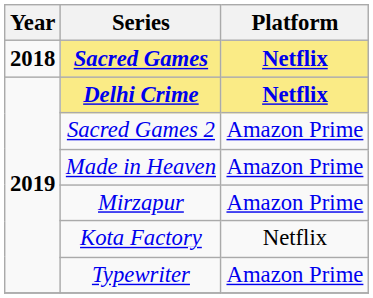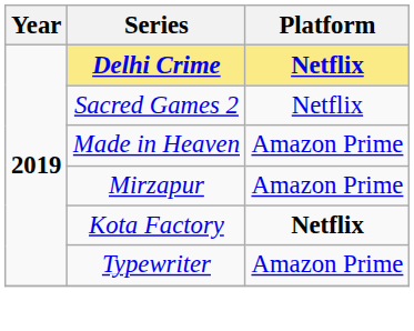- row: 2018 | Sacred Games | Netflix
Sacred Games 2 | Platform: Amazon Prime -> Netflix
Kota Factory | Platform: normal -> bold
